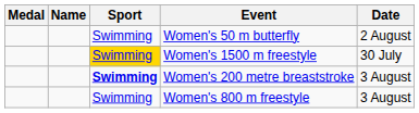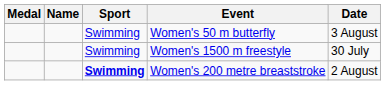Women's 50 m butterfly | Date: 2 August -> 3 August
Women's 1500 m freestyle | Sport: gold background -> no background
Women's 200 metre breaststroke | Date: 3 August -> 2 August
- row: Swimming | Women's 800 m freestyle | 3 August
